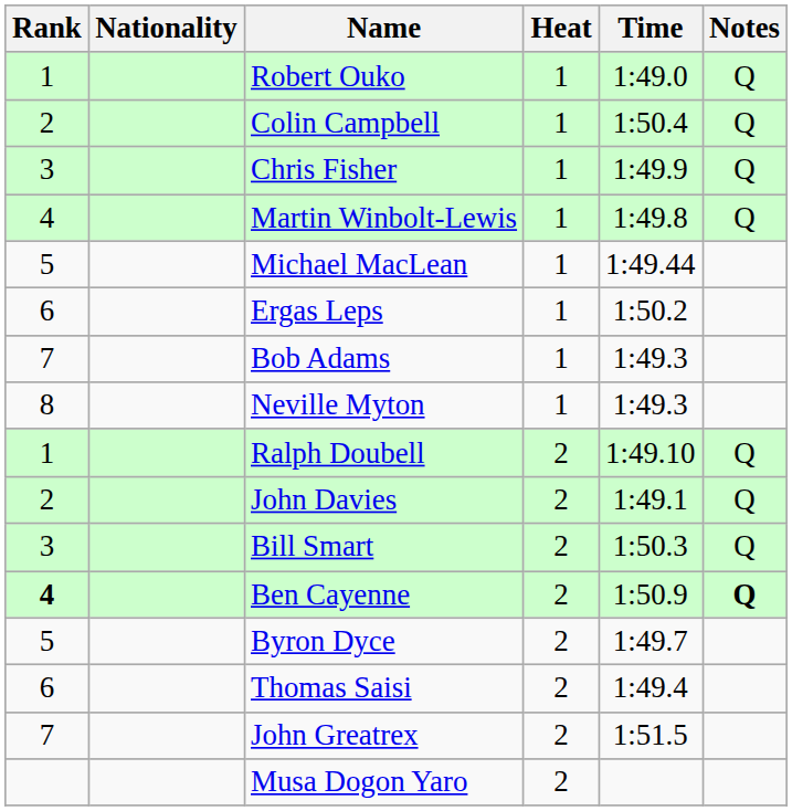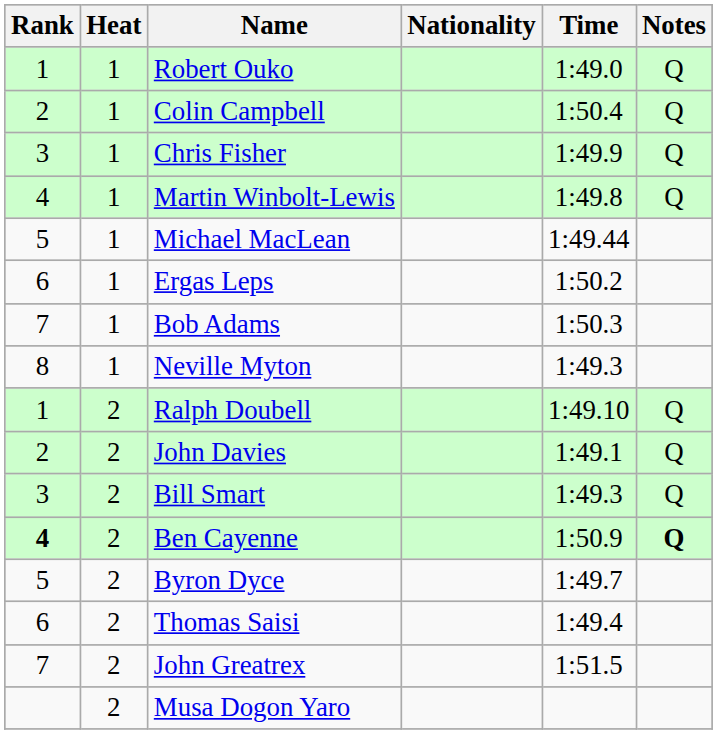columns swapped: Heat <-> Nationality
Bob Adams | Time: 1:49.3 -> 1:50.3
Bill Smart | Time: 1:50.3 -> 1:49.3
